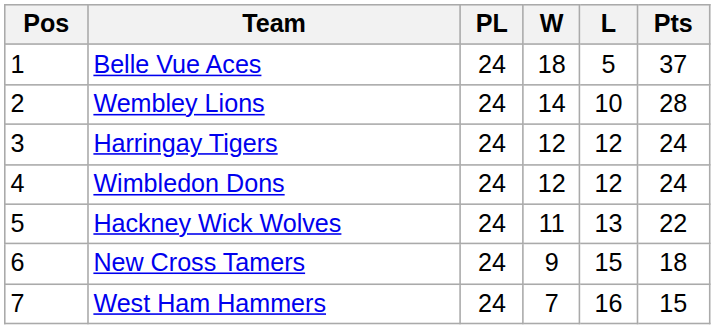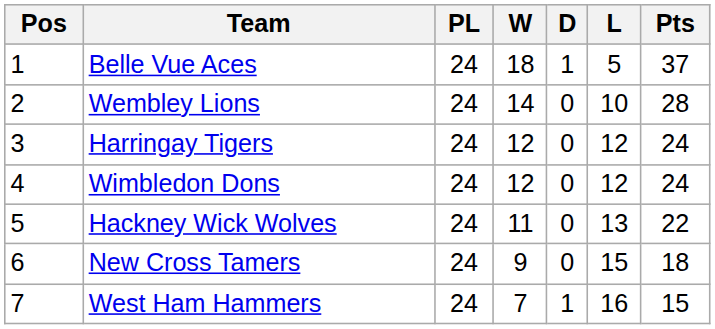+ column: D | 1 | 0 | 0 | 0 | 0 | 0 | 1
